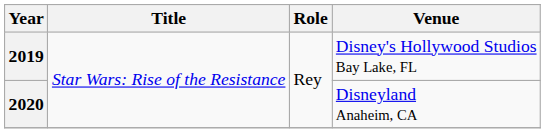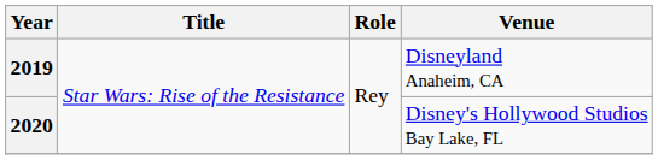2019 | Venue: Disney's Hollywood Studios Bay Lake, FL -> Disneyland Anaheim, CA
2020 | Venue: Disneyland Anaheim, CA -> Disney's Hollywood Studios Bay Lake, FL
